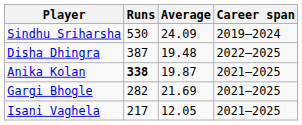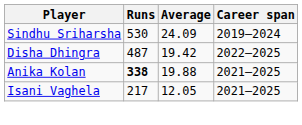Disha Dhingra | Runs: 387 -> 487
Disha Dhingra | Average: 19.48 -> 19.42
Anika Kolan | Average: 19.87 -> 19.88
- row: Gargi Bhogle | 282 | 21.69 | 2021–2025
